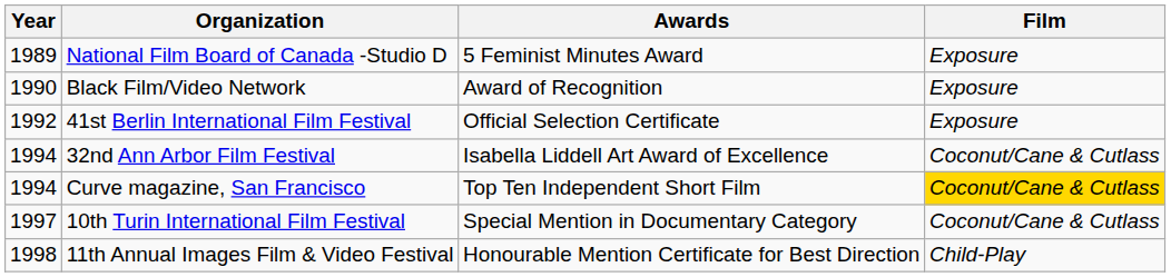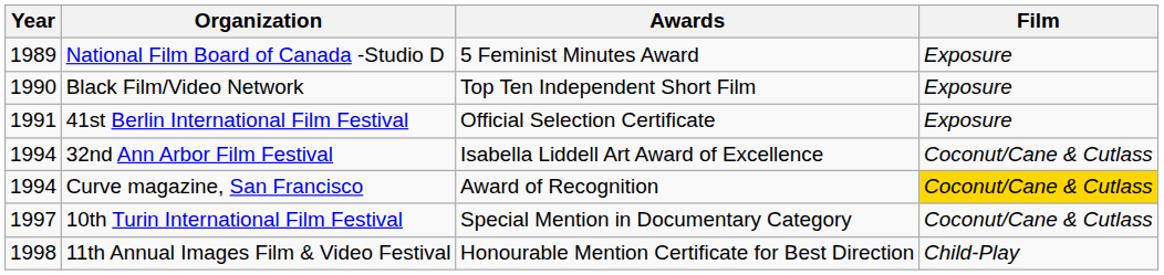Black Film/Video Network | Awards: Award of Recognition -> Top Ten Independent Short Film
41st Berlin International Film Festival | Year: 1992 -> 1991
Curve magazine, San Francisco | Awards: Top Ten Independent Short Film -> Award of Recognition
